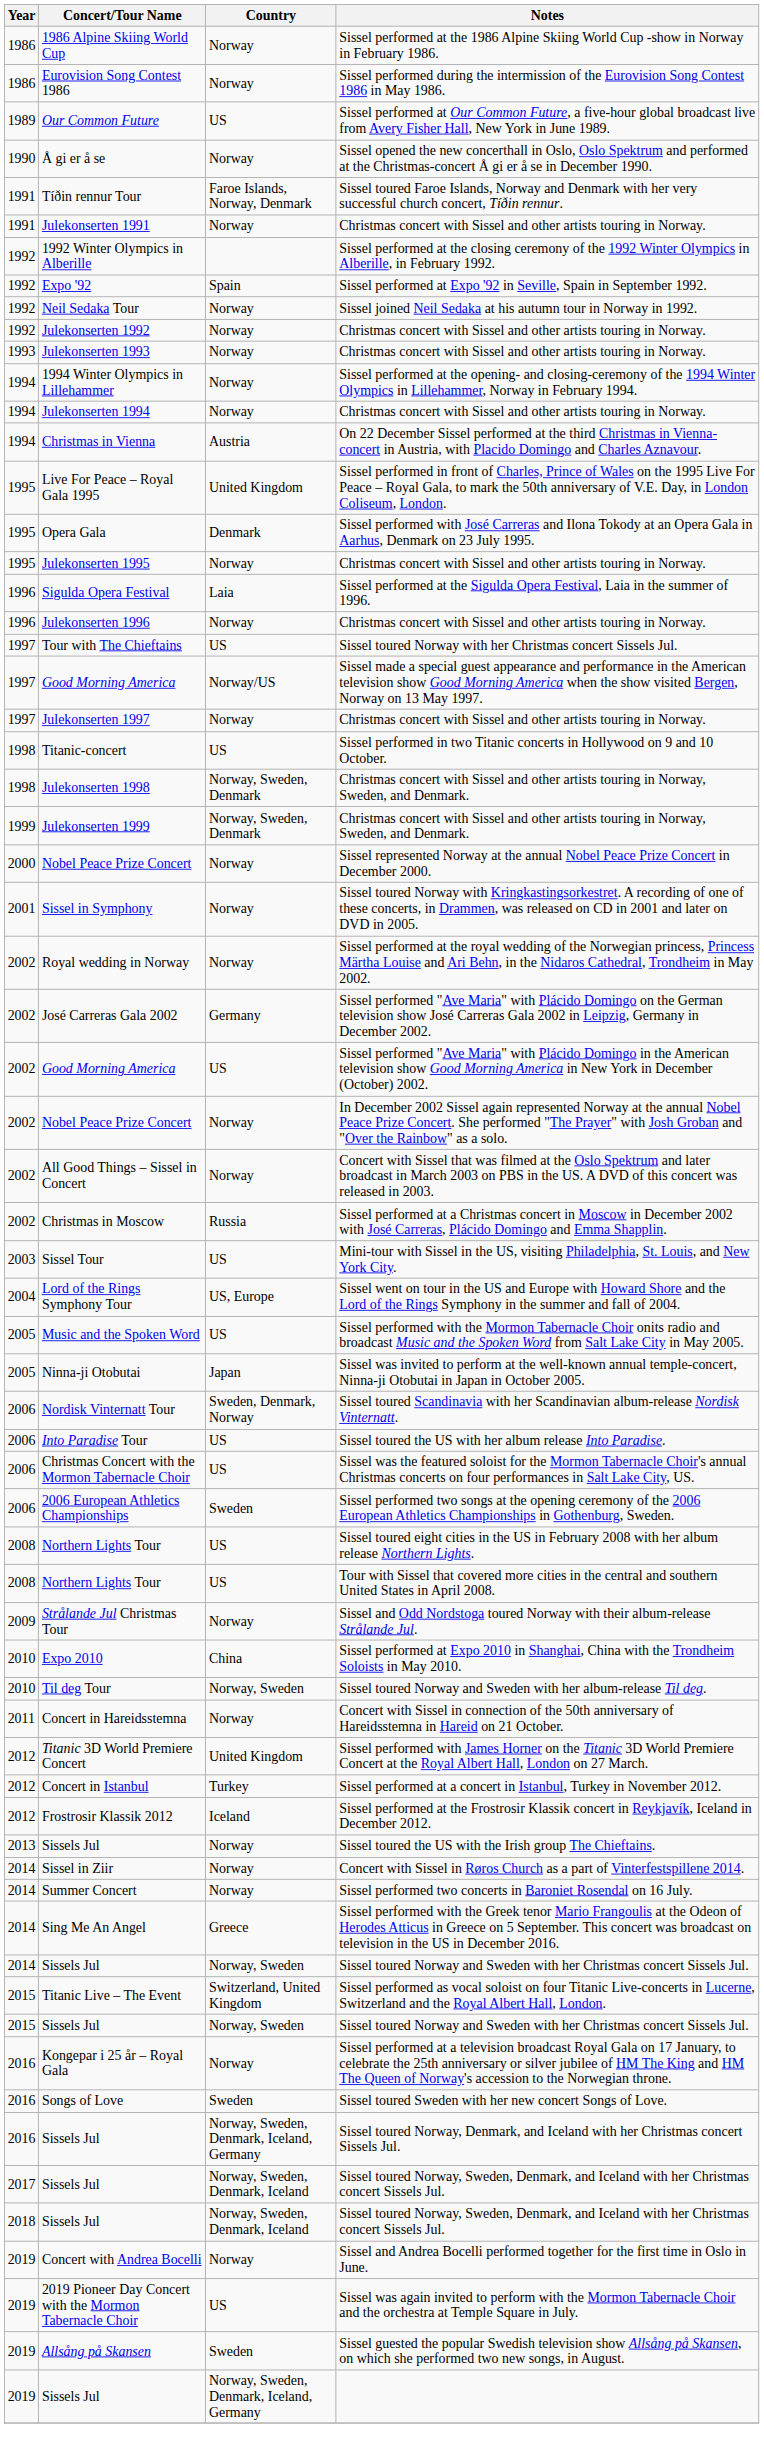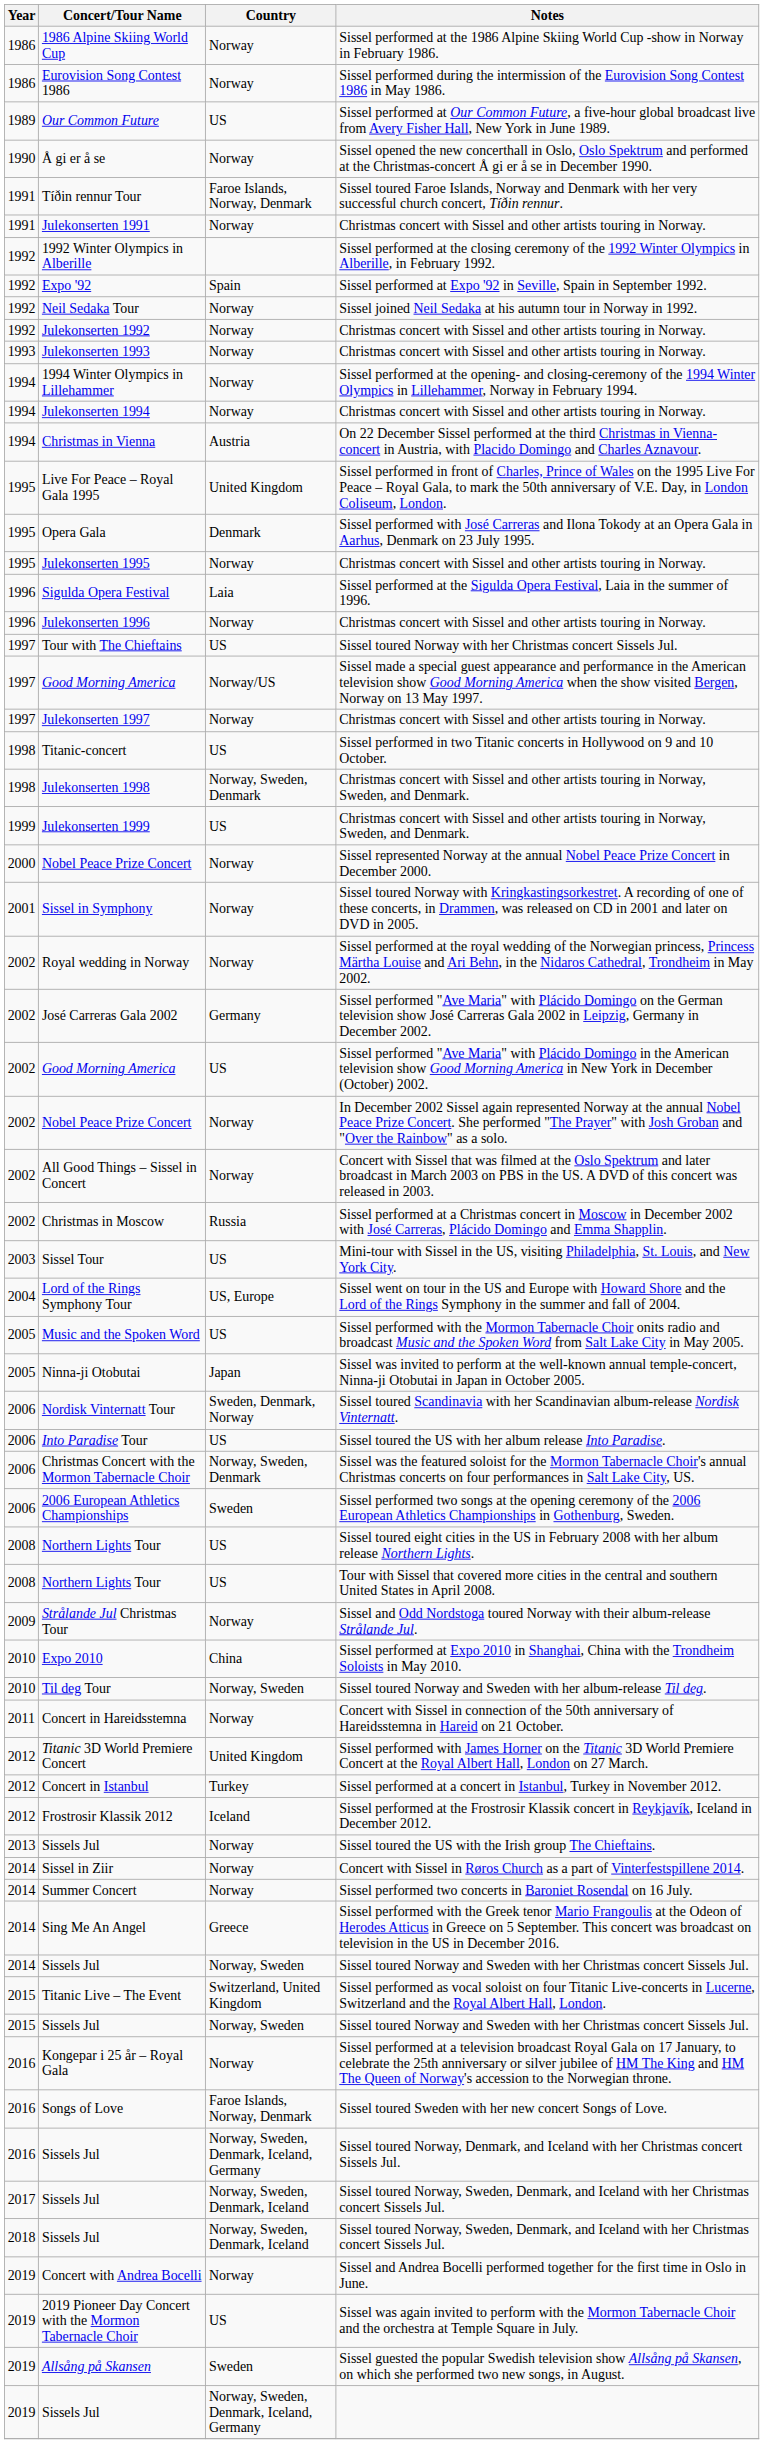Julekonserten 1999 | Country: Norway, Sweden, Denmark -> US
Christmas Concert with the Mormon Tabernacle Choir | Country: US -> Norway, Sweden, Denmark
Songs of Love | Country: Sweden -> Faroe Islands, Norway, Denmark
